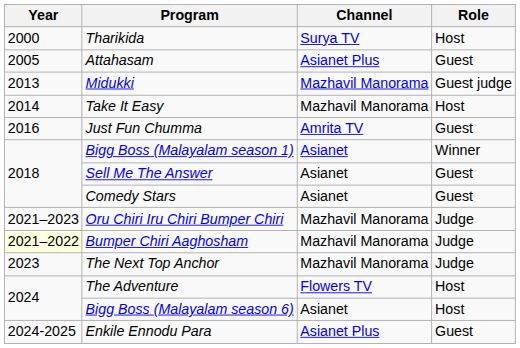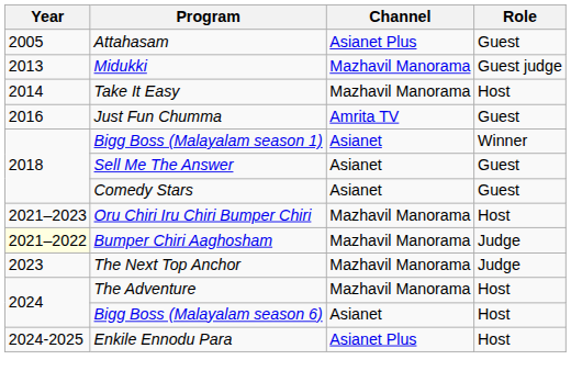- row: 2000 | Tharikida | Surya TV | Host
Oru Chiri Iru Chiri Bumper Chiri | Role: Judge -> Host
The Adventure | Channel: Flowers TV -> Mazhavil Manorama
Enkile Ennodu Para | Role: Guest -> Host
